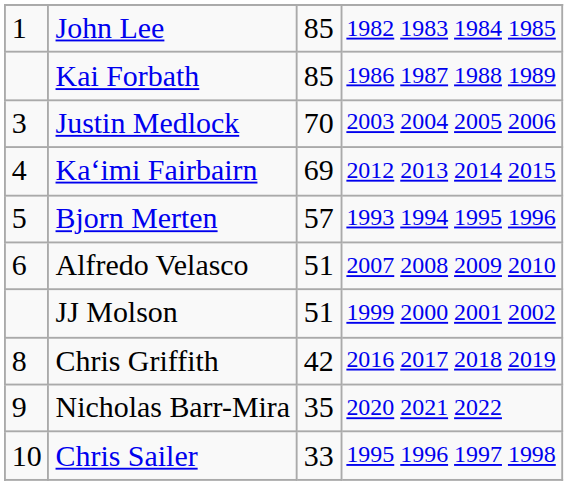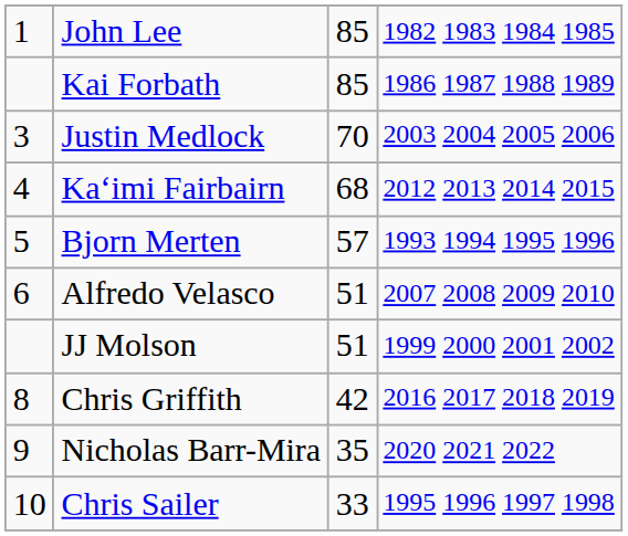Kaʻimi Fairbairn | column 3: 69 -> 68
